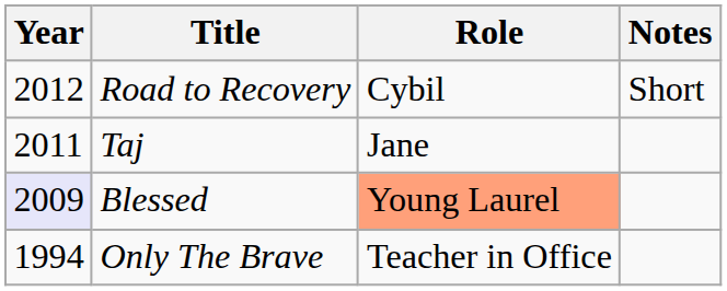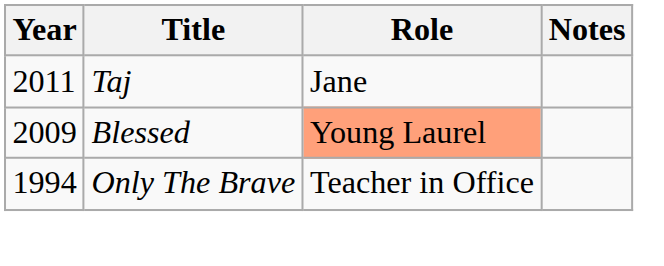- row: 2012 | Road to Recovery | Cybil | Short
Blessed | Year: lavender background -> no background
